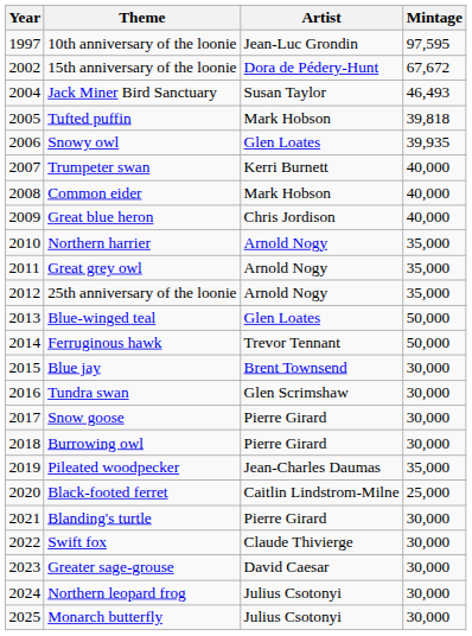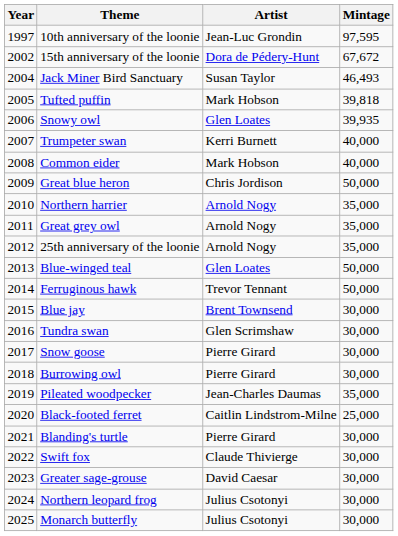Great blue heron | Mintage: 40,000 -> 50,000
